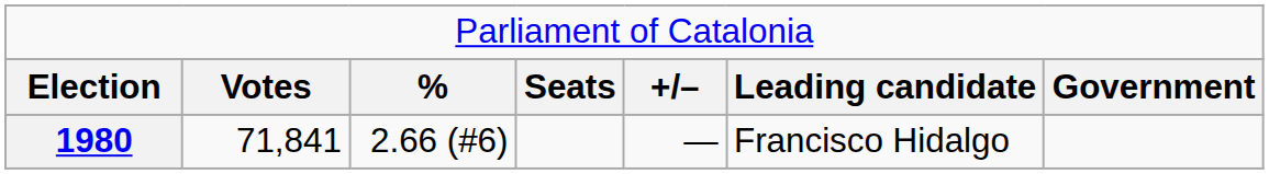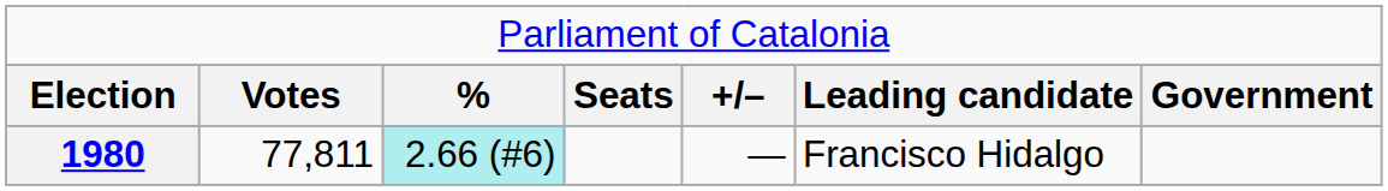1980 | column 2: 71,841 -> 77,811
1980 | column 3: no background -> paleturquoise background
